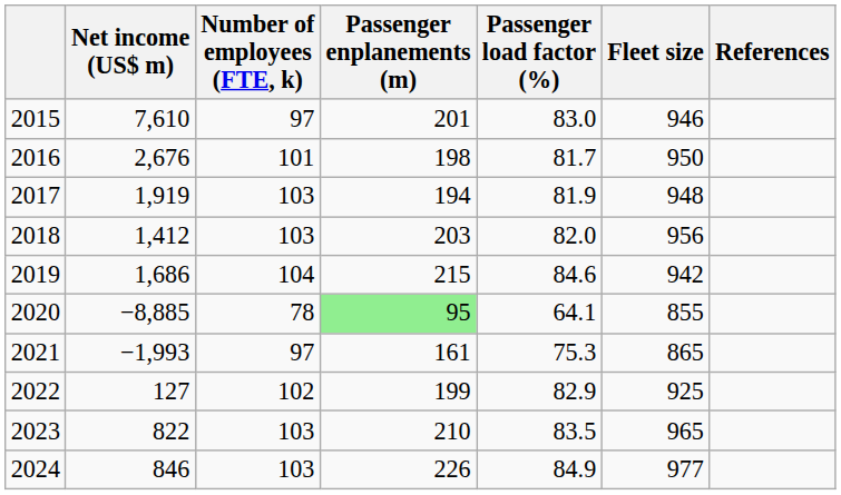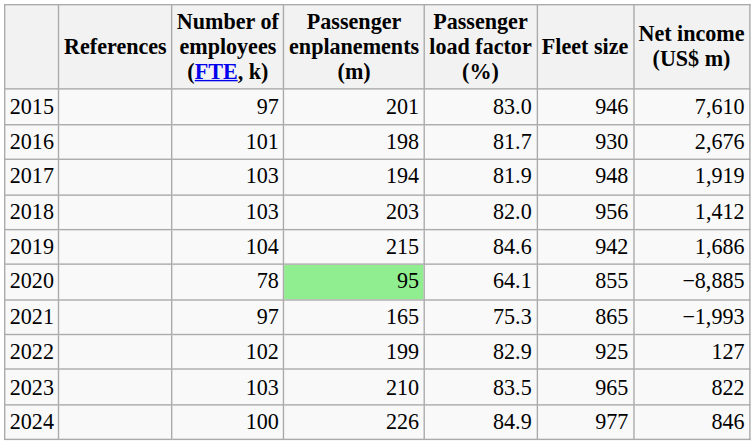columns swapped: Net income (US$ m) <-> References
2016 | Fleet size: 950 -> 930
2021 | Passenger enplanements (m): 161 -> 165
2024 | Number of employees (FTE, k): 103 -> 100
